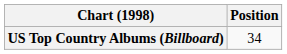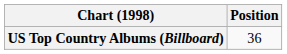US Top Country Albums (Billboard) | Position: 34 -> 36
